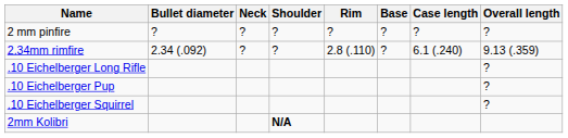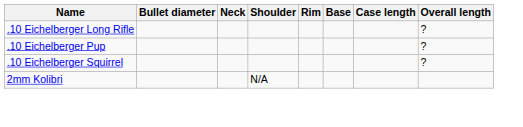- row: 2 mm pinfire | ? | ? | ? | ? | ? | ? | ?
- row: 2.34mm rimfire | 2.34 (.092) | ? | ? | 2.8 (.110) | ? | 6.1 (.240) | 9.13 (.359)
2mm Kolibri | Shoulder: bold -> normal
